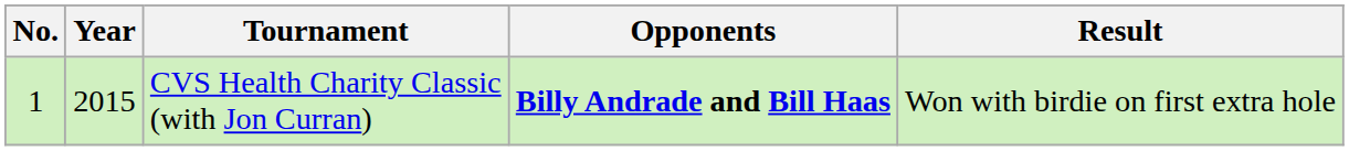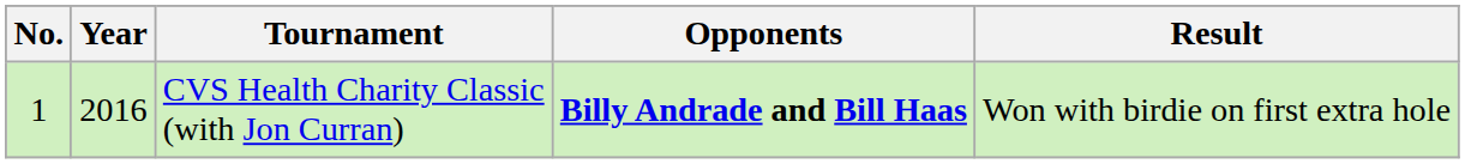CVS Health Charity Classic (with Jon Curran) | Year: 2015 -> 2016
